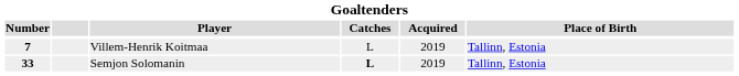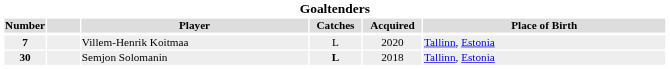Villem-Henrik Koitmaa | Acquired: 2019 -> 2020
Semjon Solomanin | Number: 33 -> 30
Semjon Solomanin | Acquired: 2019 -> 2018
